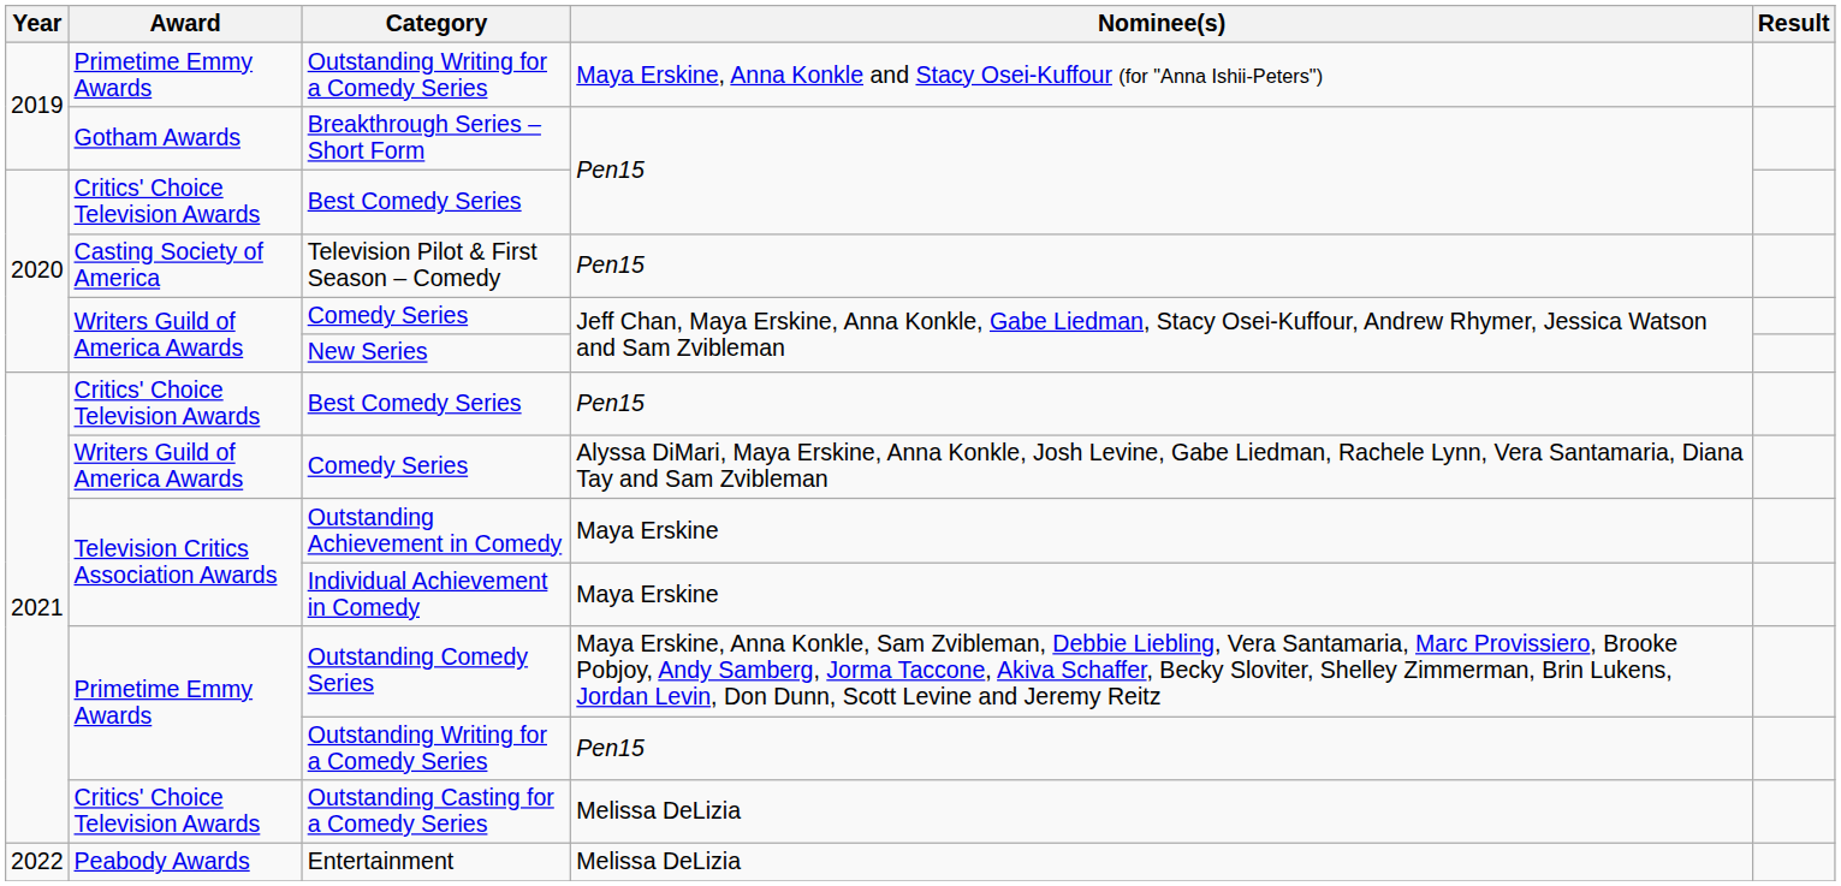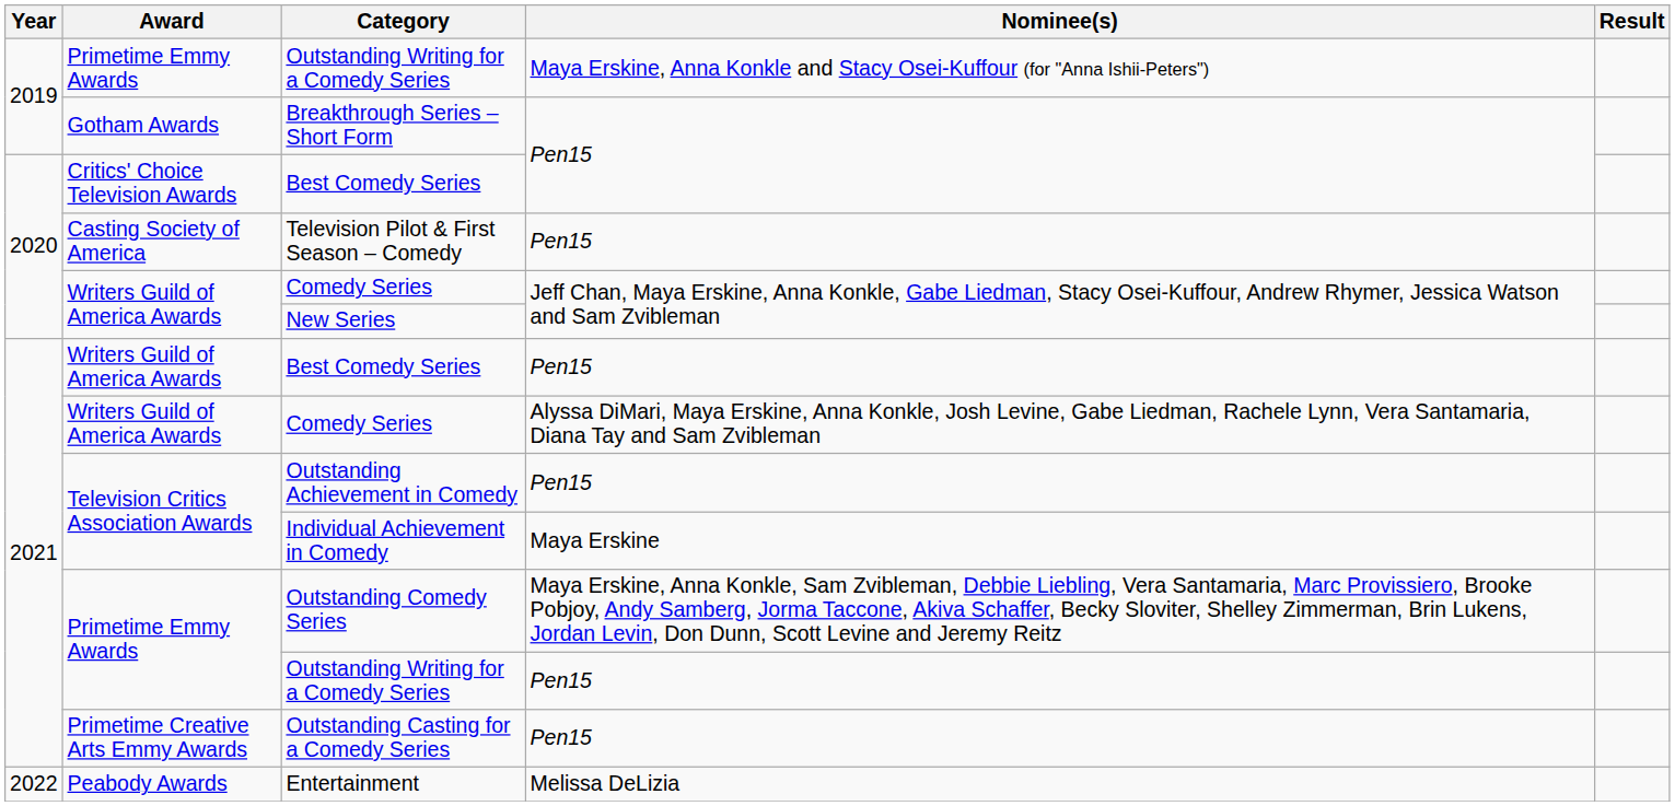2021 / Best Comedy Series | Award: Critics' Choice Television Awards -> Writers Guild of America Awards
Outstanding Achievement in Comedy | Nominee(s): Maya Erskine -> Pen15
Outstanding Casting for a Comedy Series | Award: Critics' Choice Television Awards -> Primetime Creative Arts Emmy Awards
Outstanding Casting for a Comedy Series | Nominee(s): Melissa DeLizia -> Pen15
